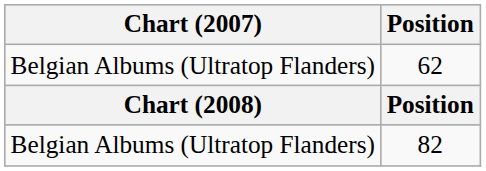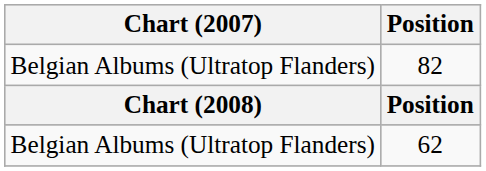rows swapped: 62 <-> 82
